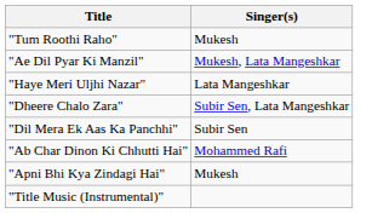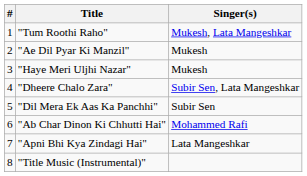+ column: # | 1 | 2 | 3 | 4 | 5 | 6 | 7 | 8
"Tum Roothi Raho" | Singer(s): Mukesh -> Mukesh, Lata Mangeshkar
"Ae Dil Pyar Ki Manzil" | Singer(s): Mukesh, Lata Mangeshkar -> Mukesh
"Haye Meri Uljhi Nazar" | Singer(s): Lata Mangeshkar -> Mukesh
"Apni Bhi Kya Zindagi Hai" | Singer(s): Mukesh -> Lata Mangeshkar
